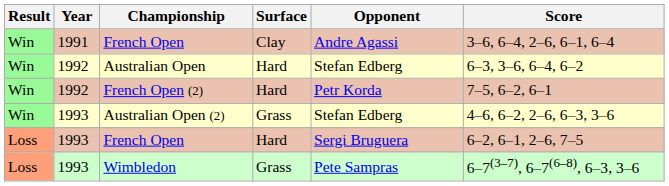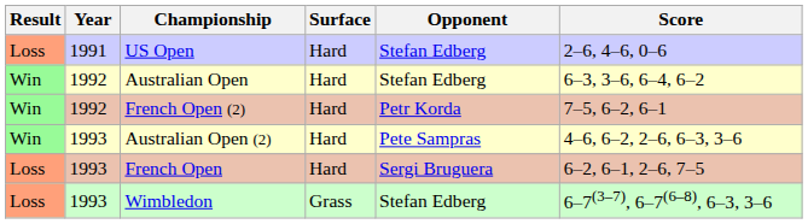- row: Win | 1991 | French Open | Clay | Andre Agassi | 3–6, 6–4, 2–6, 6–1, 6–4
+ row: Loss | 1991 | US Open | Hard | Stefan Edberg | 2–6, 4–6, 0–6
Australian Open (2) | Surface: Grass -> Hard
Australian Open (2) | Opponent: Stefan Edberg -> Pete Sampras
Wimbledon | Opponent: Pete Sampras -> Stefan Edberg
